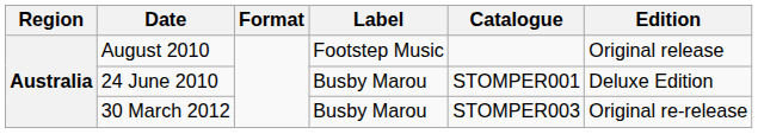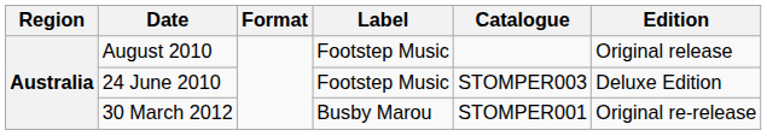24 June 2010 | Label: Busby Marou -> Footstep Music
24 June 2010 | Catalogue: STOMPER001 -> STOMPER003
30 March 2012 | Catalogue: STOMPER003 -> STOMPER001
